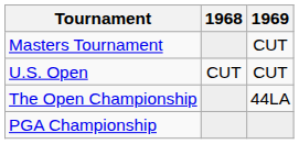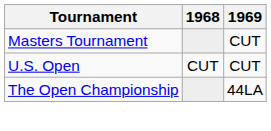- row: PGA Championship
